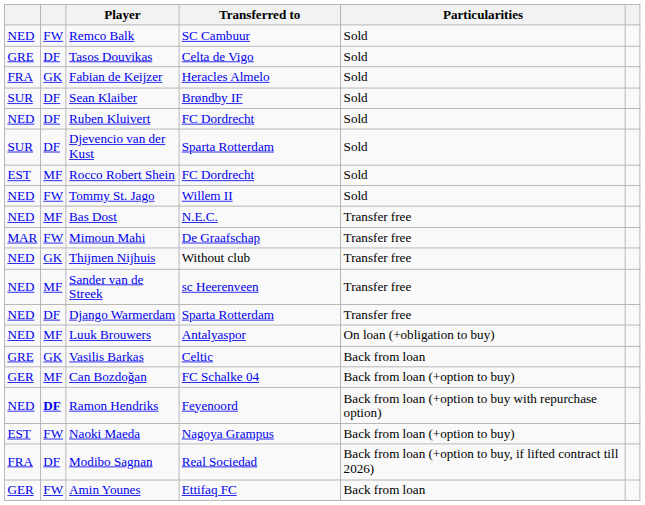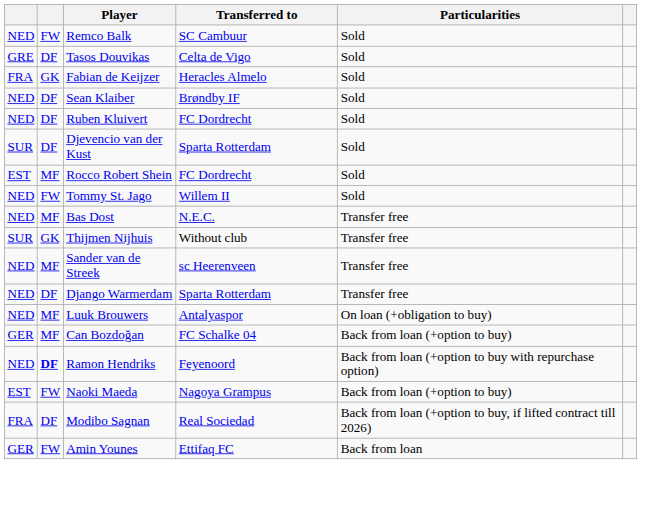Sean Klaiber | column 1: SUR -> NED
- row: MAR | FW | Mimoun Mahi | De Graafschap | Transfer free
Thijmen Nijhuis | column 1: NED -> SUR
- row: GRE | GK | Vasilis Barkas | Celtic | Back from loan
